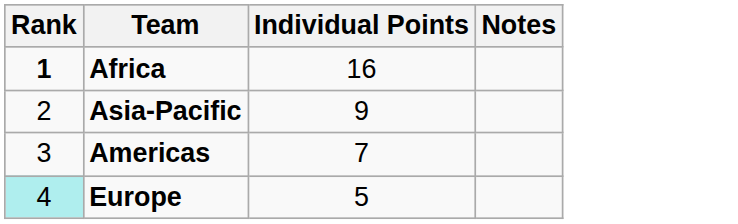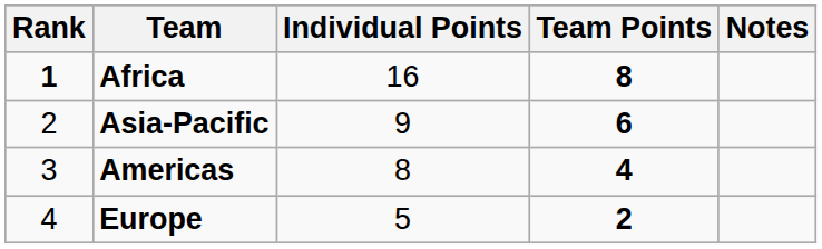+ column: Team Points | 8 | 6 | 4 | 2
Americas | Individual Points: 7 -> 8
Europe | Rank: paleturquoise background -> no background
